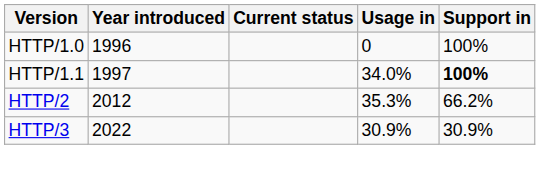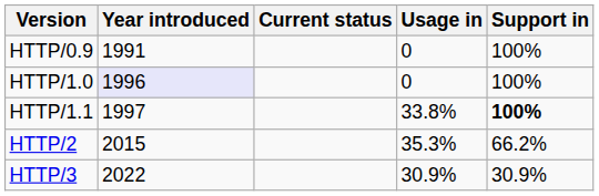+ row: HTTP/0.9 | 1991 | 0 | 100%
HTTP/1.0 | Year introduced: no background -> lavender background
HTTP/1.1 | Usage in: 34.0% -> 33.8%
HTTP/2 | Year introduced: 2012 -> 2015
